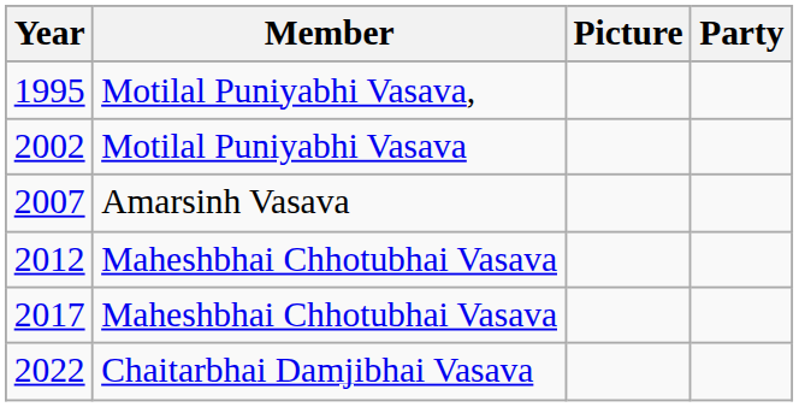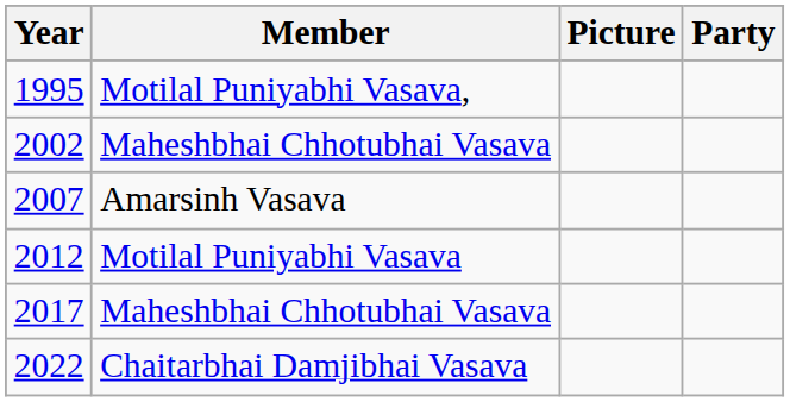2002 | Member: Motilal Puniyabhi Vasava -> Maheshbhai Chhotubhai Vasava
2012 | Member: Maheshbhai Chhotubhai Vasava -> Motilal Puniyabhi Vasava
